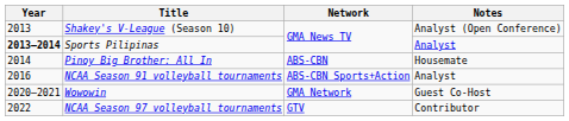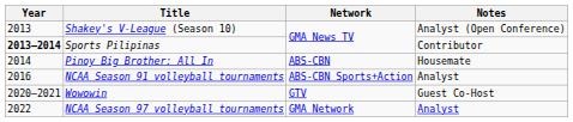Sports Pilipinas | Notes: Analyst -> Contributor
Wowowin | Network: GMA Network -> GTV
NCAA Season 97 volleyball tournaments | Network: GTV -> GMA Network
NCAA Season 97 volleyball tournaments | Notes: Contributor -> Analyst
